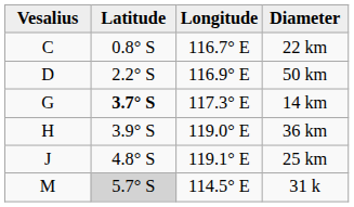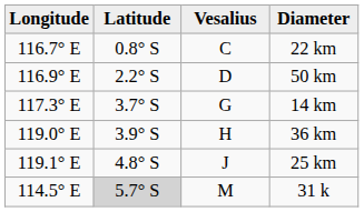columns swapped: Vesalius <-> Longitude
14 km | Latitude: bold -> normal
